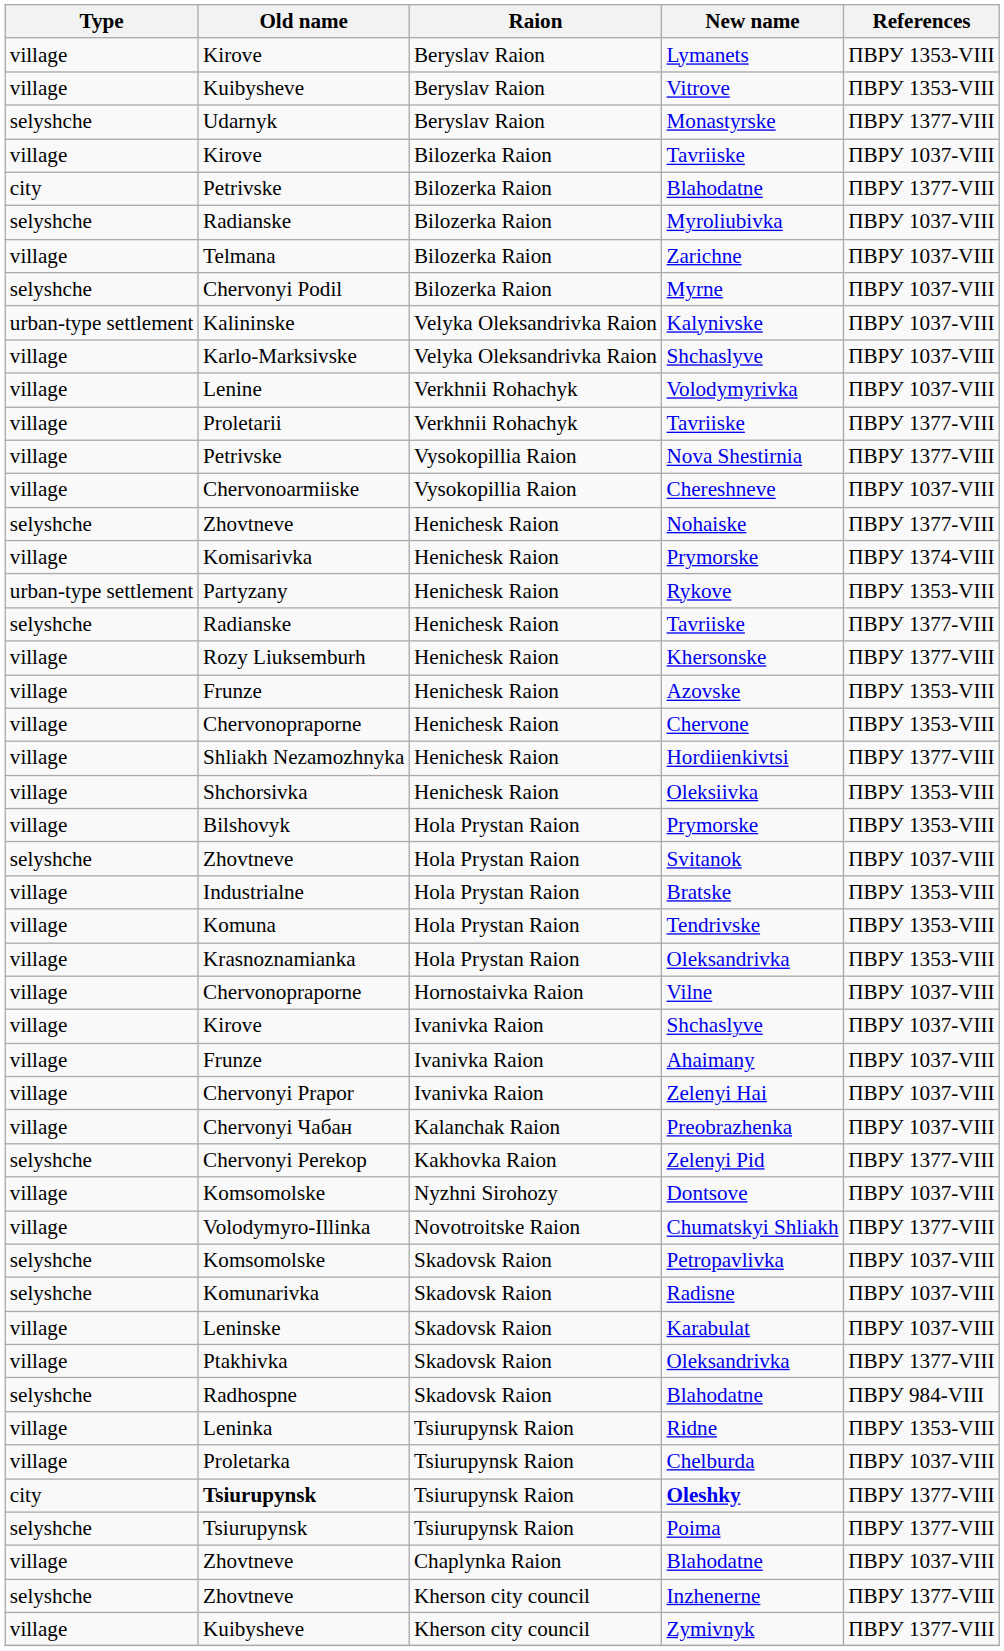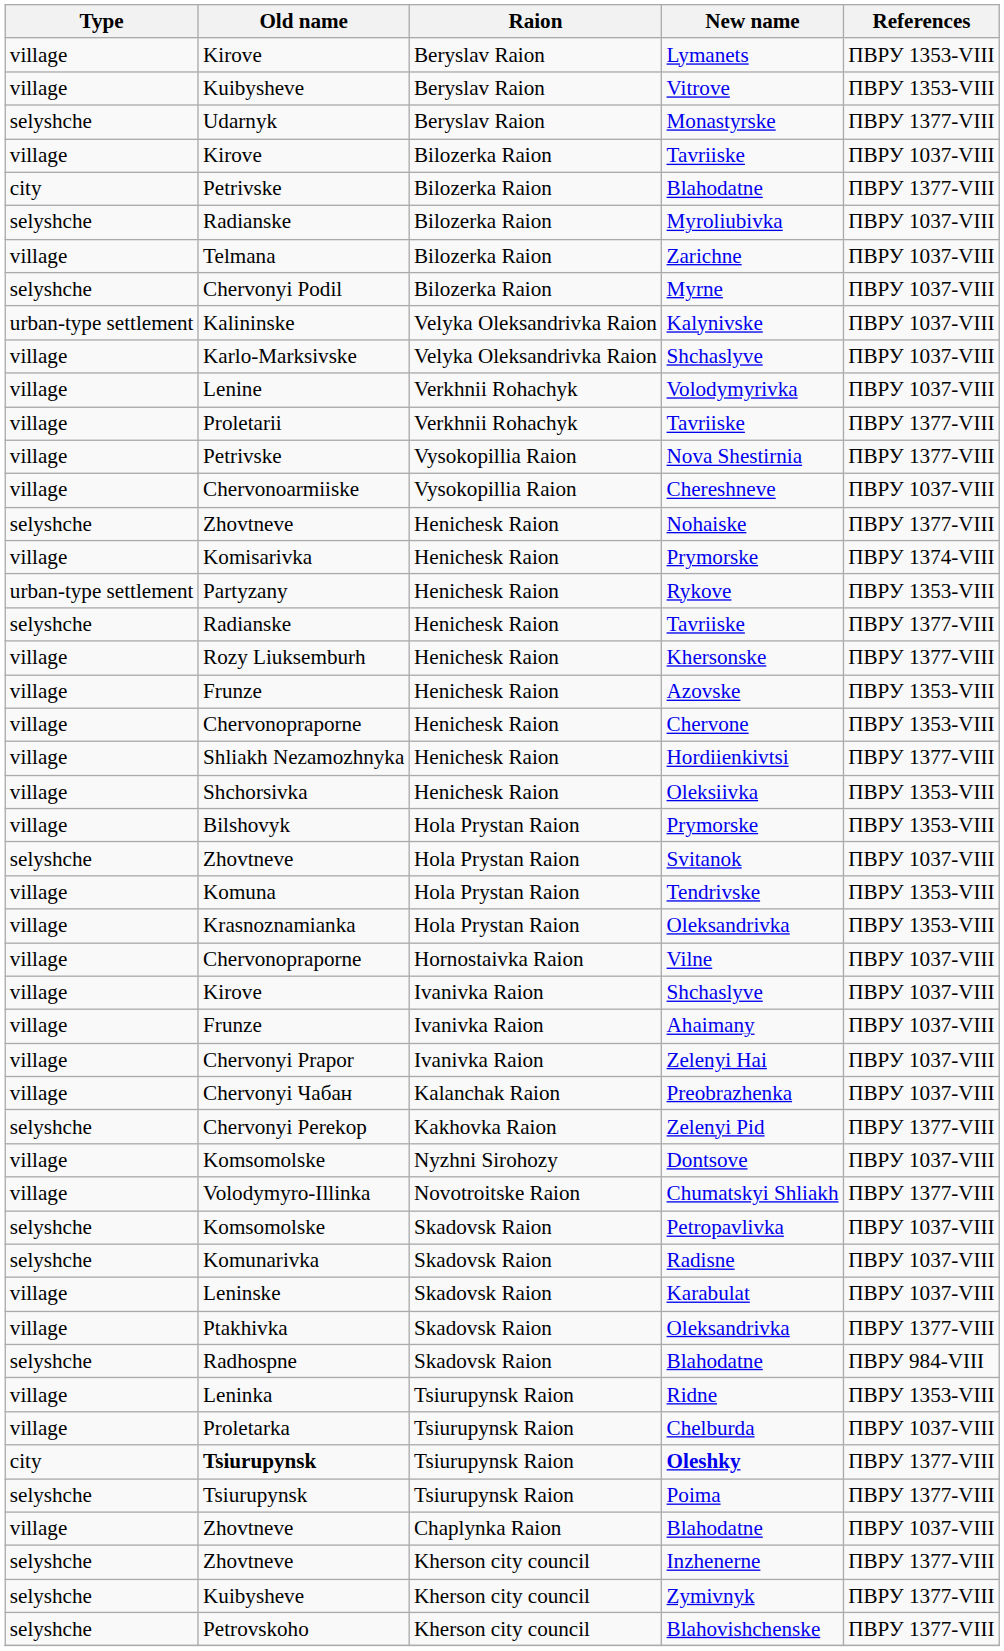- row: village | Industrialne | Hola Prystan Raion | Bratske | ПВРУ 1353-VIII
Zymivnyk | Type: village -> selyshche
+ row: selyshche | Petrovskoho | Kherson city council | Blahovishchenske | ПВРУ 1377-VIII
